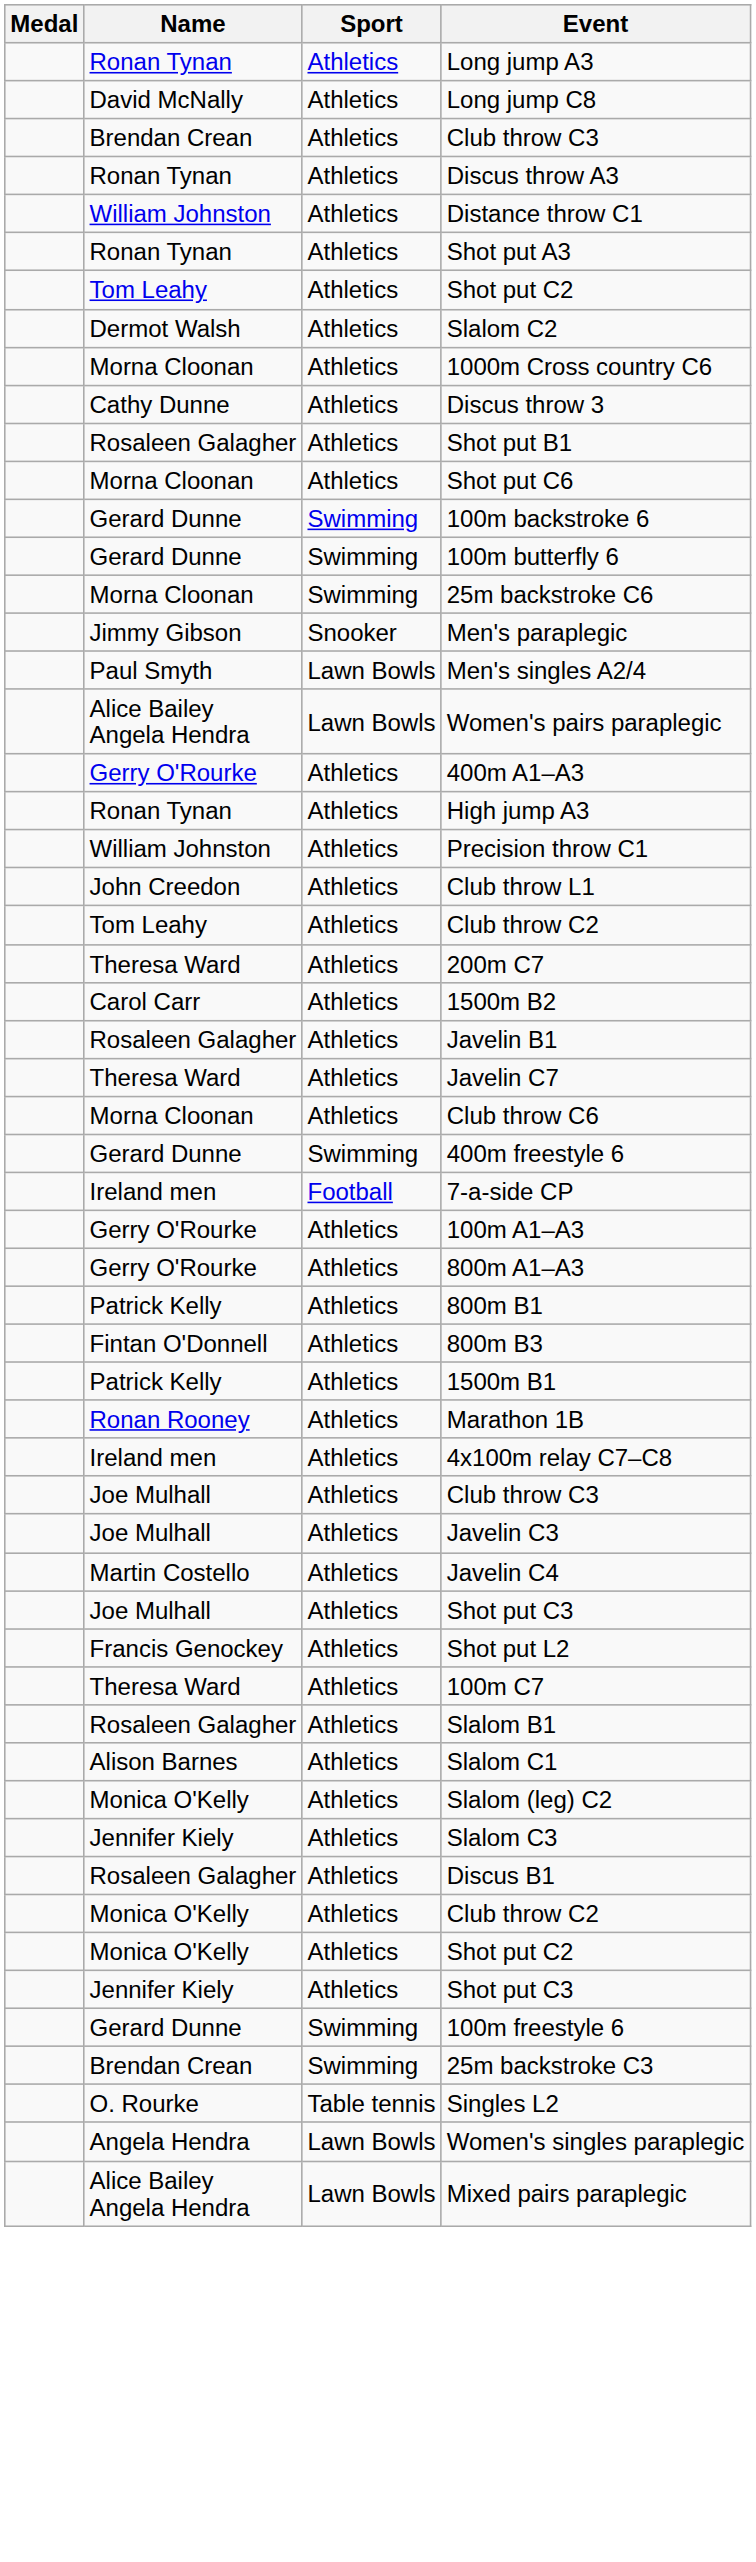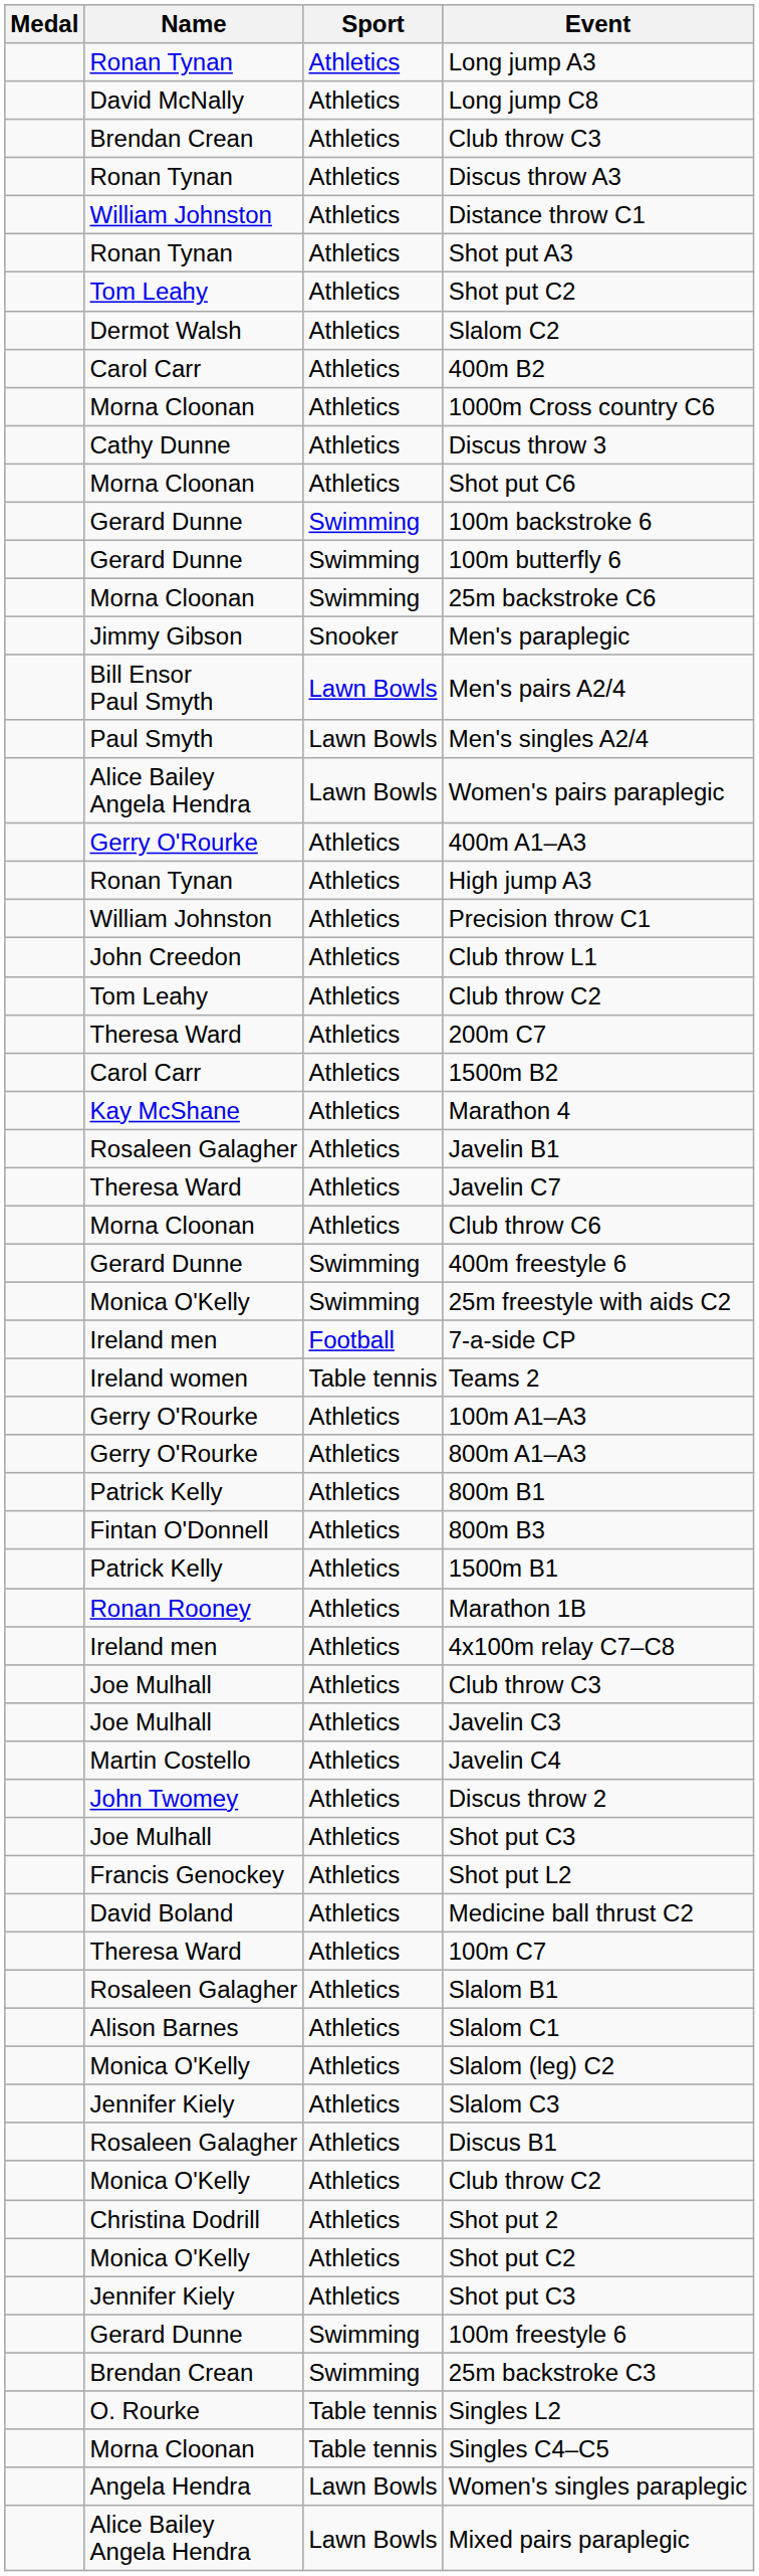+ row: Carol Carr | Athletics | 400m B2
- row: Rosaleen Galagher | Athletics | Shot put B1
+ row: Bill Ensor Paul Smyth | Lawn Bowls | Men's pairs A2/4
+ row: Kay McShane | Athletics | Marathon 4
+ row: Monica O'Kelly | Swimming | 25m freestyle with aids C2
+ row: Ireland women | Table tennis | Teams 2
+ row: John Twomey | Athletics | Discus throw 2
+ row: David Boland | Athletics | Medicine ball thrust C2
+ row: Christina Dodrill | Athletics | Shot put 2
+ row: Morna Cloonan | Table tennis | Singles C4–C5
